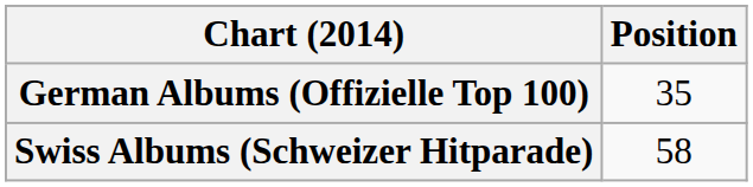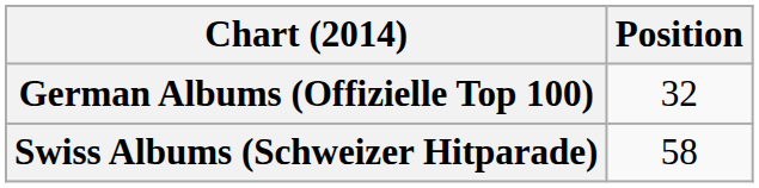German Albums (Offizielle Top 100) | Position: 35 -> 32
